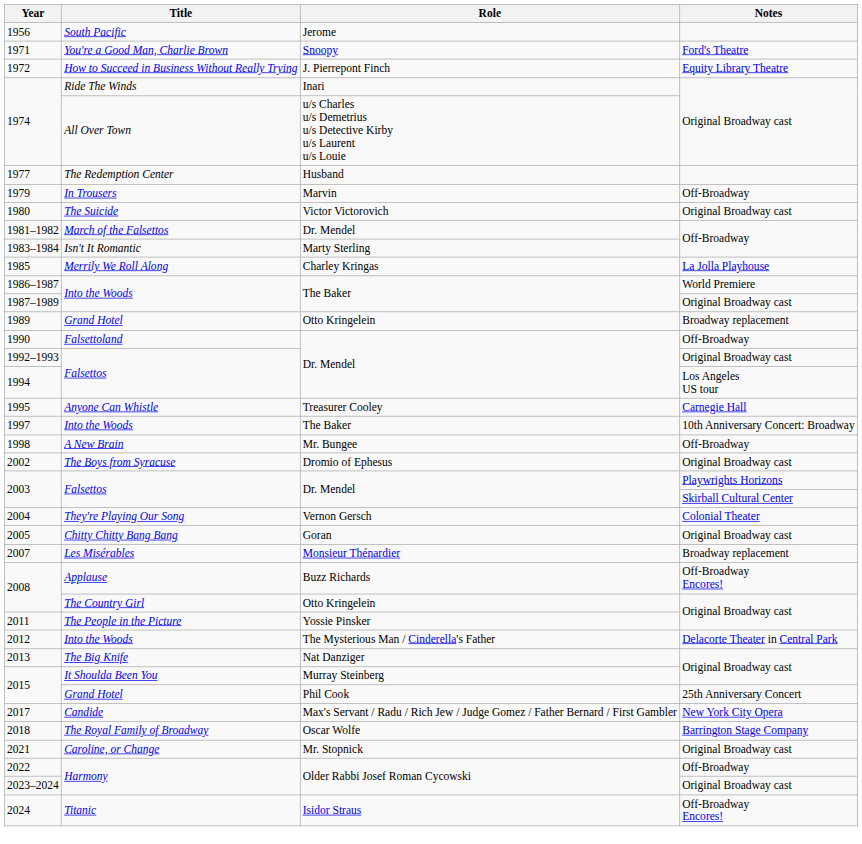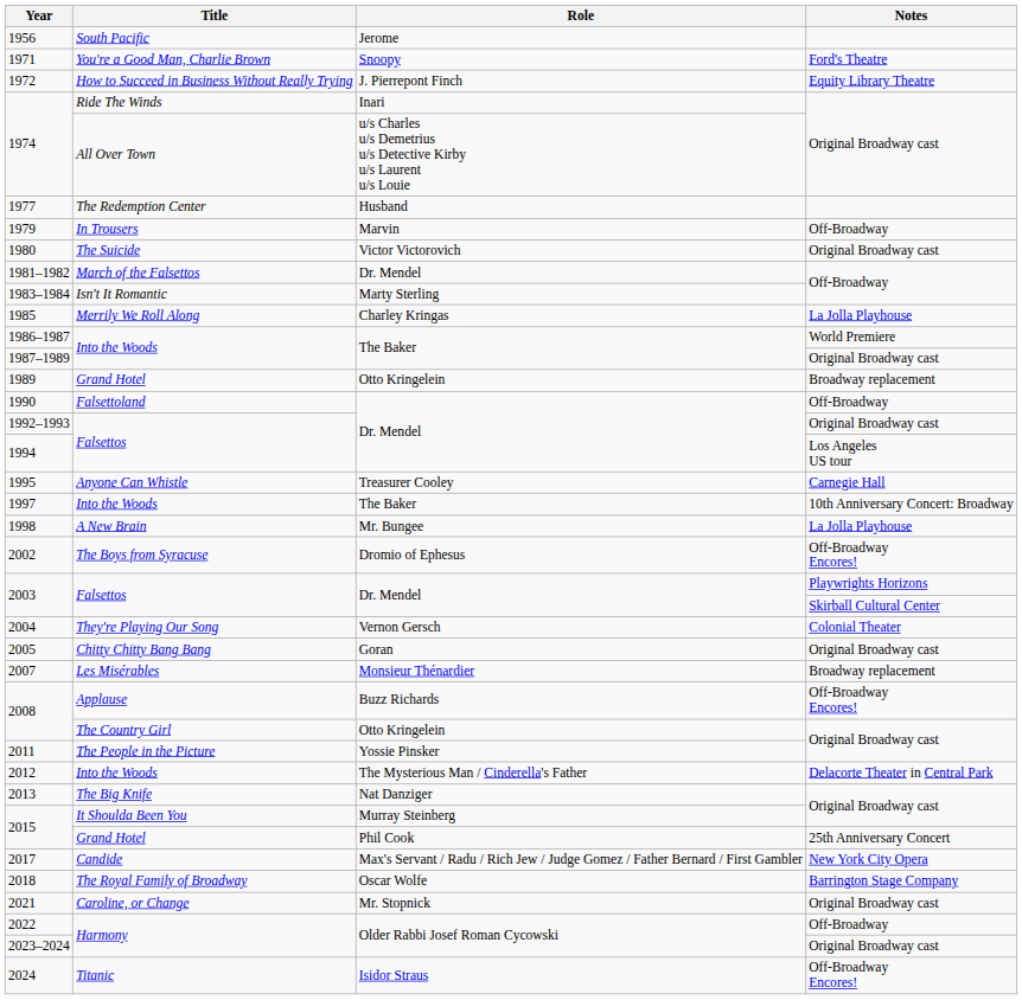1998 | Notes: Off-Broadway -> La Jolla Playhouse
2002 | Notes: Original Broadway cast -> Off-Broadway Encores!
